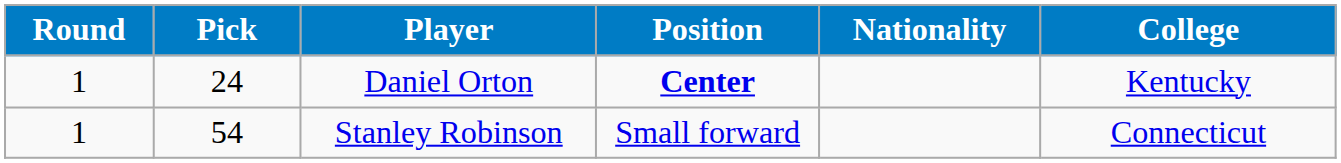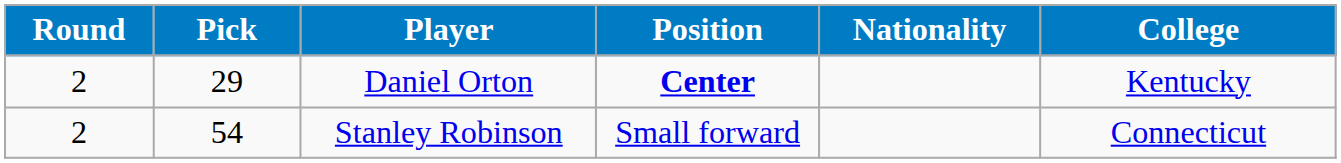Daniel Orton | Round: 1 -> 2
Daniel Orton | Pick: 24 -> 29
Stanley Robinson | Round: 1 -> 2
